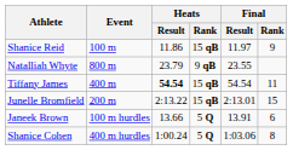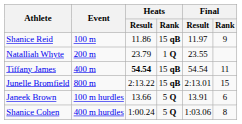Natalliah Whyte | Event: 800 m -> 200 m
Natalliah Whyte | Heats / Rank: 9 qB -> 1 Q
Junelle Bromfield | Event: 200 m -> 800 m
